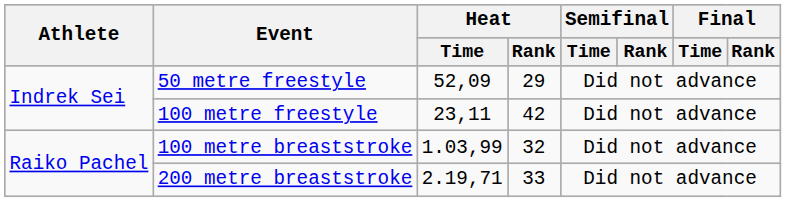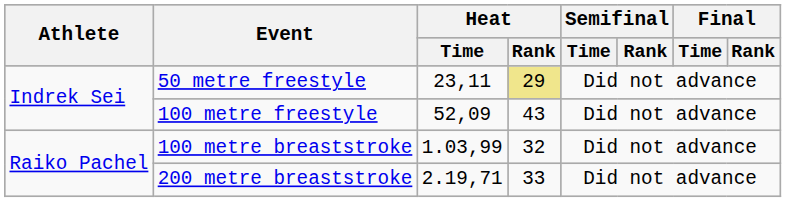50 metre freestyle | Heat / Time: 52,09 -> 23,11
50 metre freestyle | Heat / Rank: no background -> khaki background
100 metre freestyle | Heat / Time: 23,11 -> 52,09
100 metre freestyle | Heat / Rank: 42 -> 43
